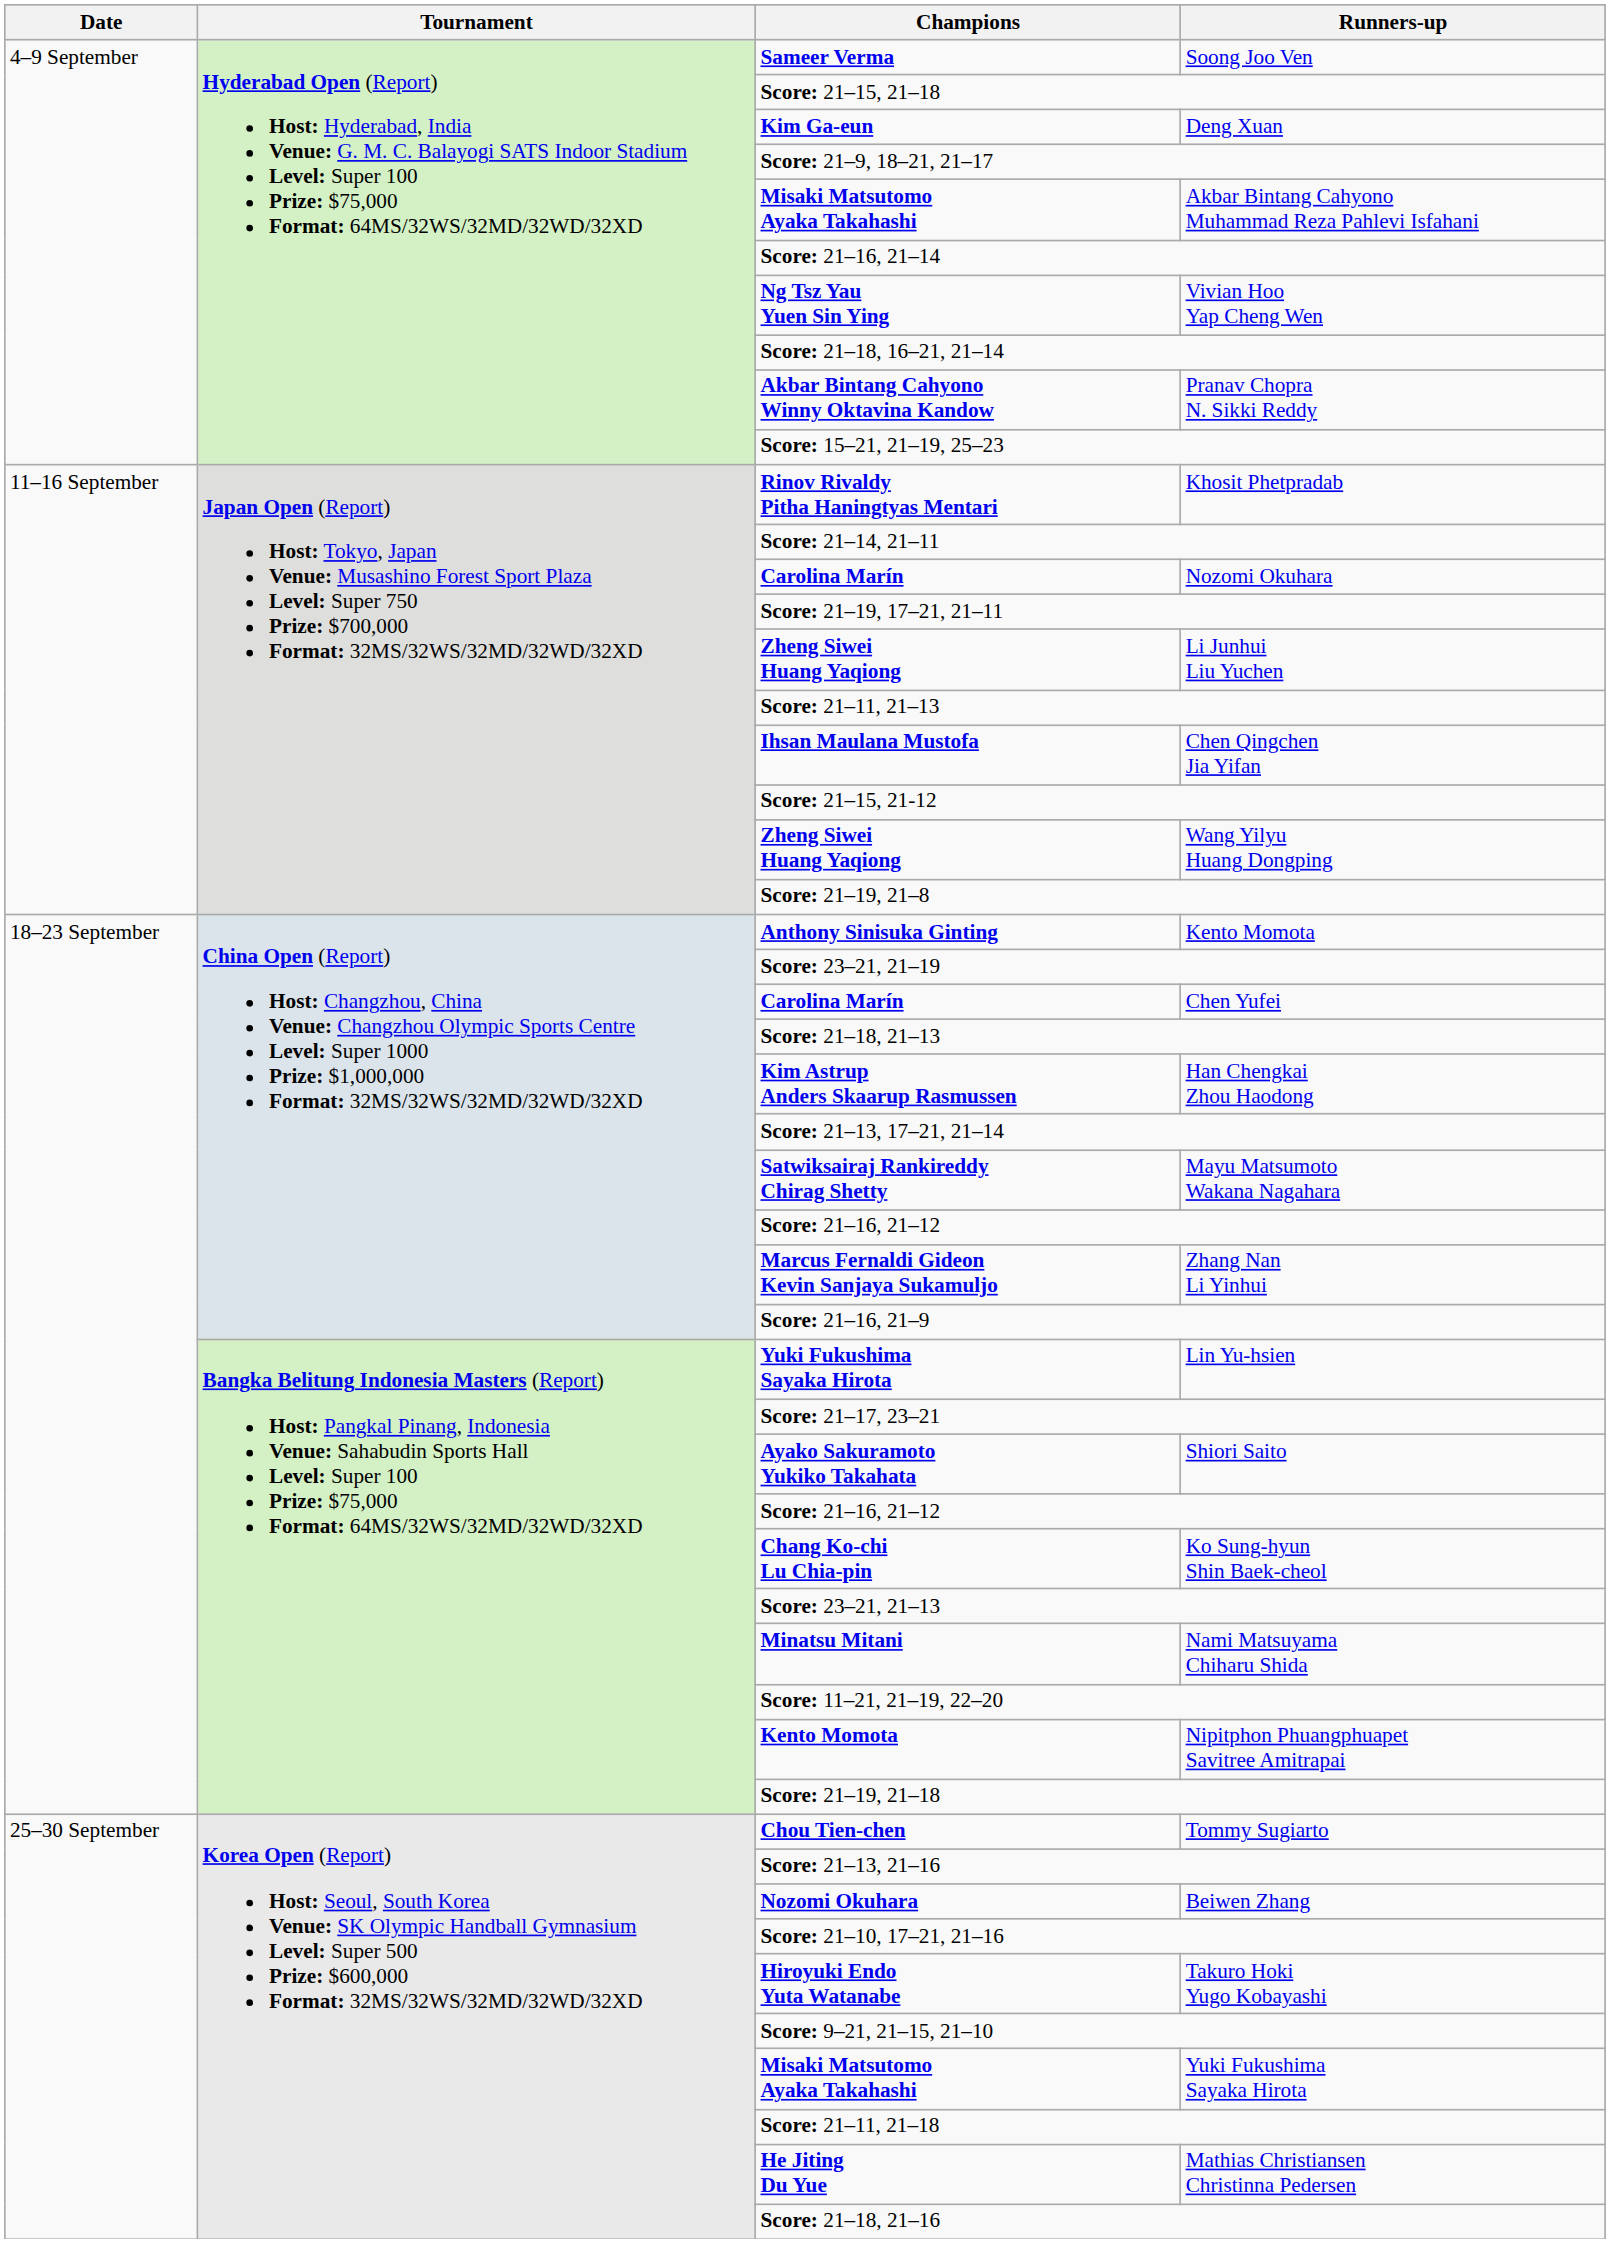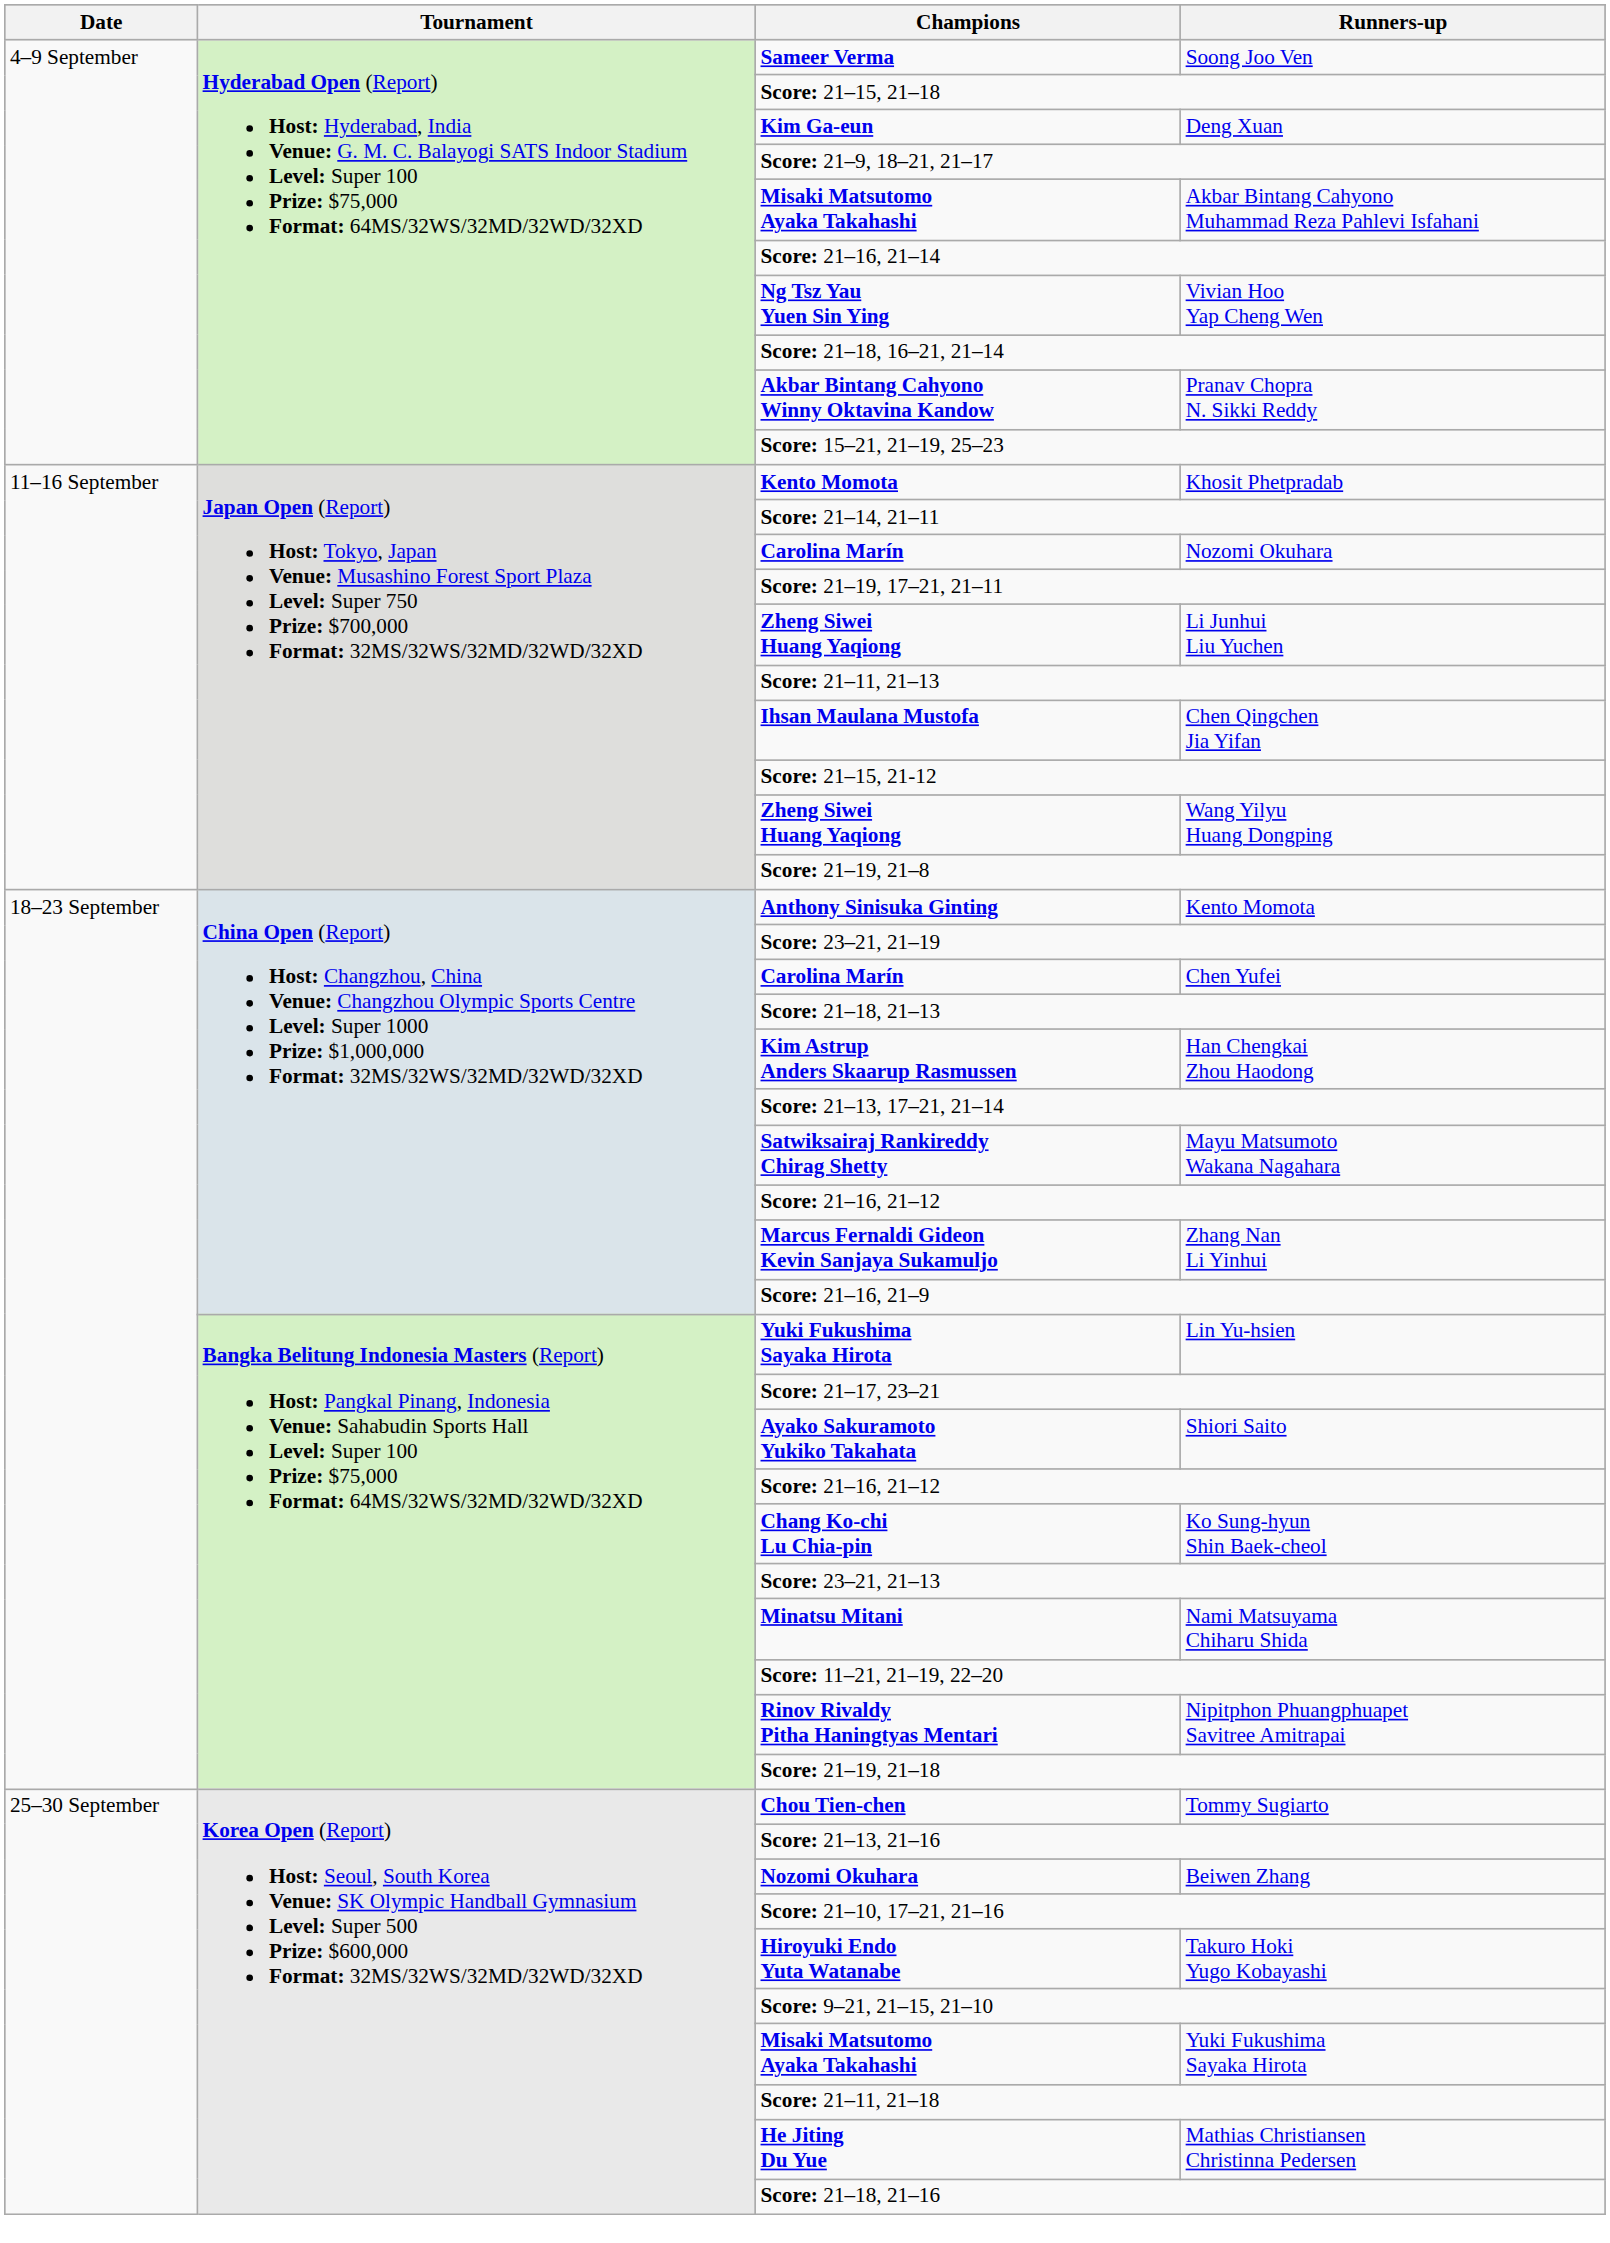Khosit Phetpradab | Champions: Rinov Rivaldy Pitha Haningtyas Mentari -> Kento Momota
Nipitphon Phuangphuapet Savitree Amitrapai | Champions: Kento Momota -> Rinov Rivaldy Pitha Haningtyas Mentari
